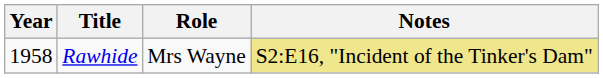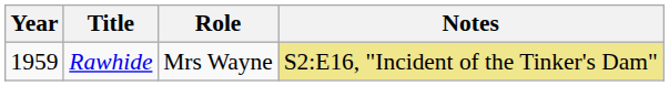Rawhide | Year: 1958 -> 1959
